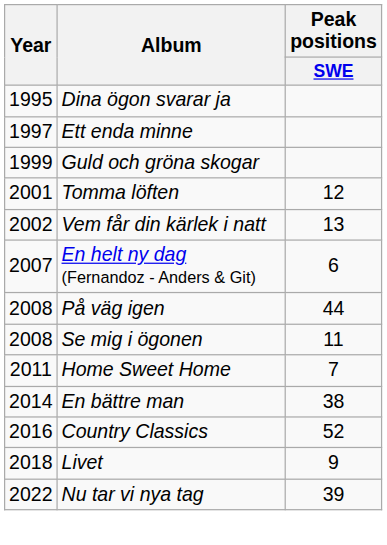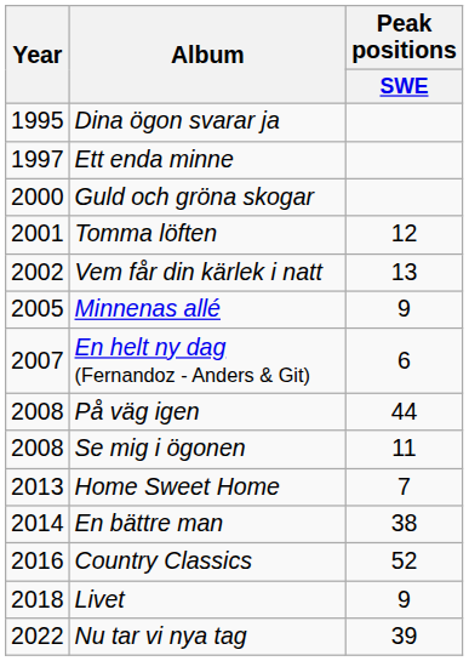Guld och gröna skogar | Year: 1999 -> 2000
+ row: 2005 | Minnenas allé | 9
Home Sweet Home | Year: 2011 -> 2013
